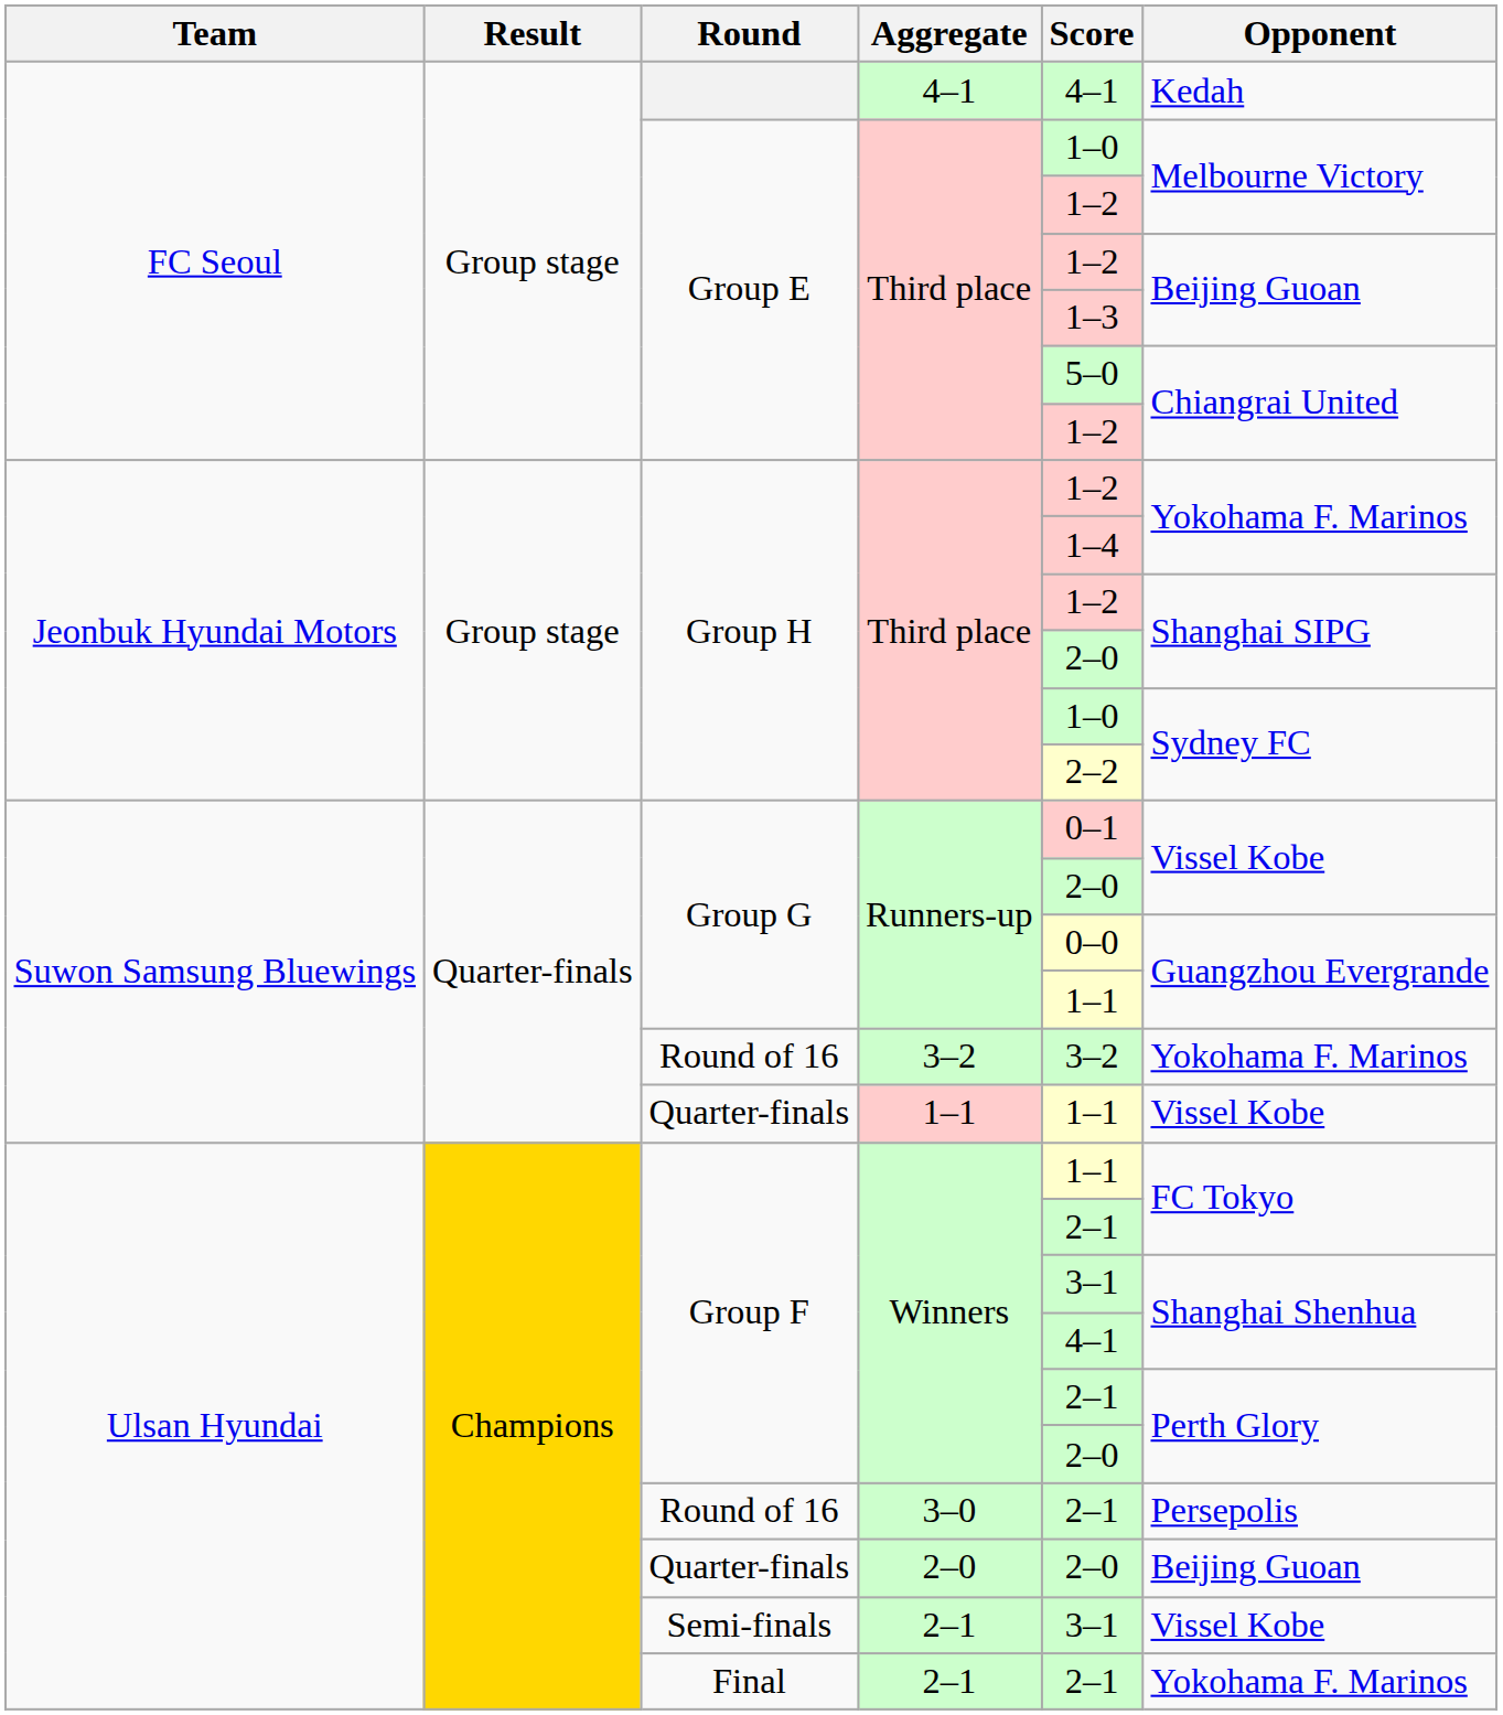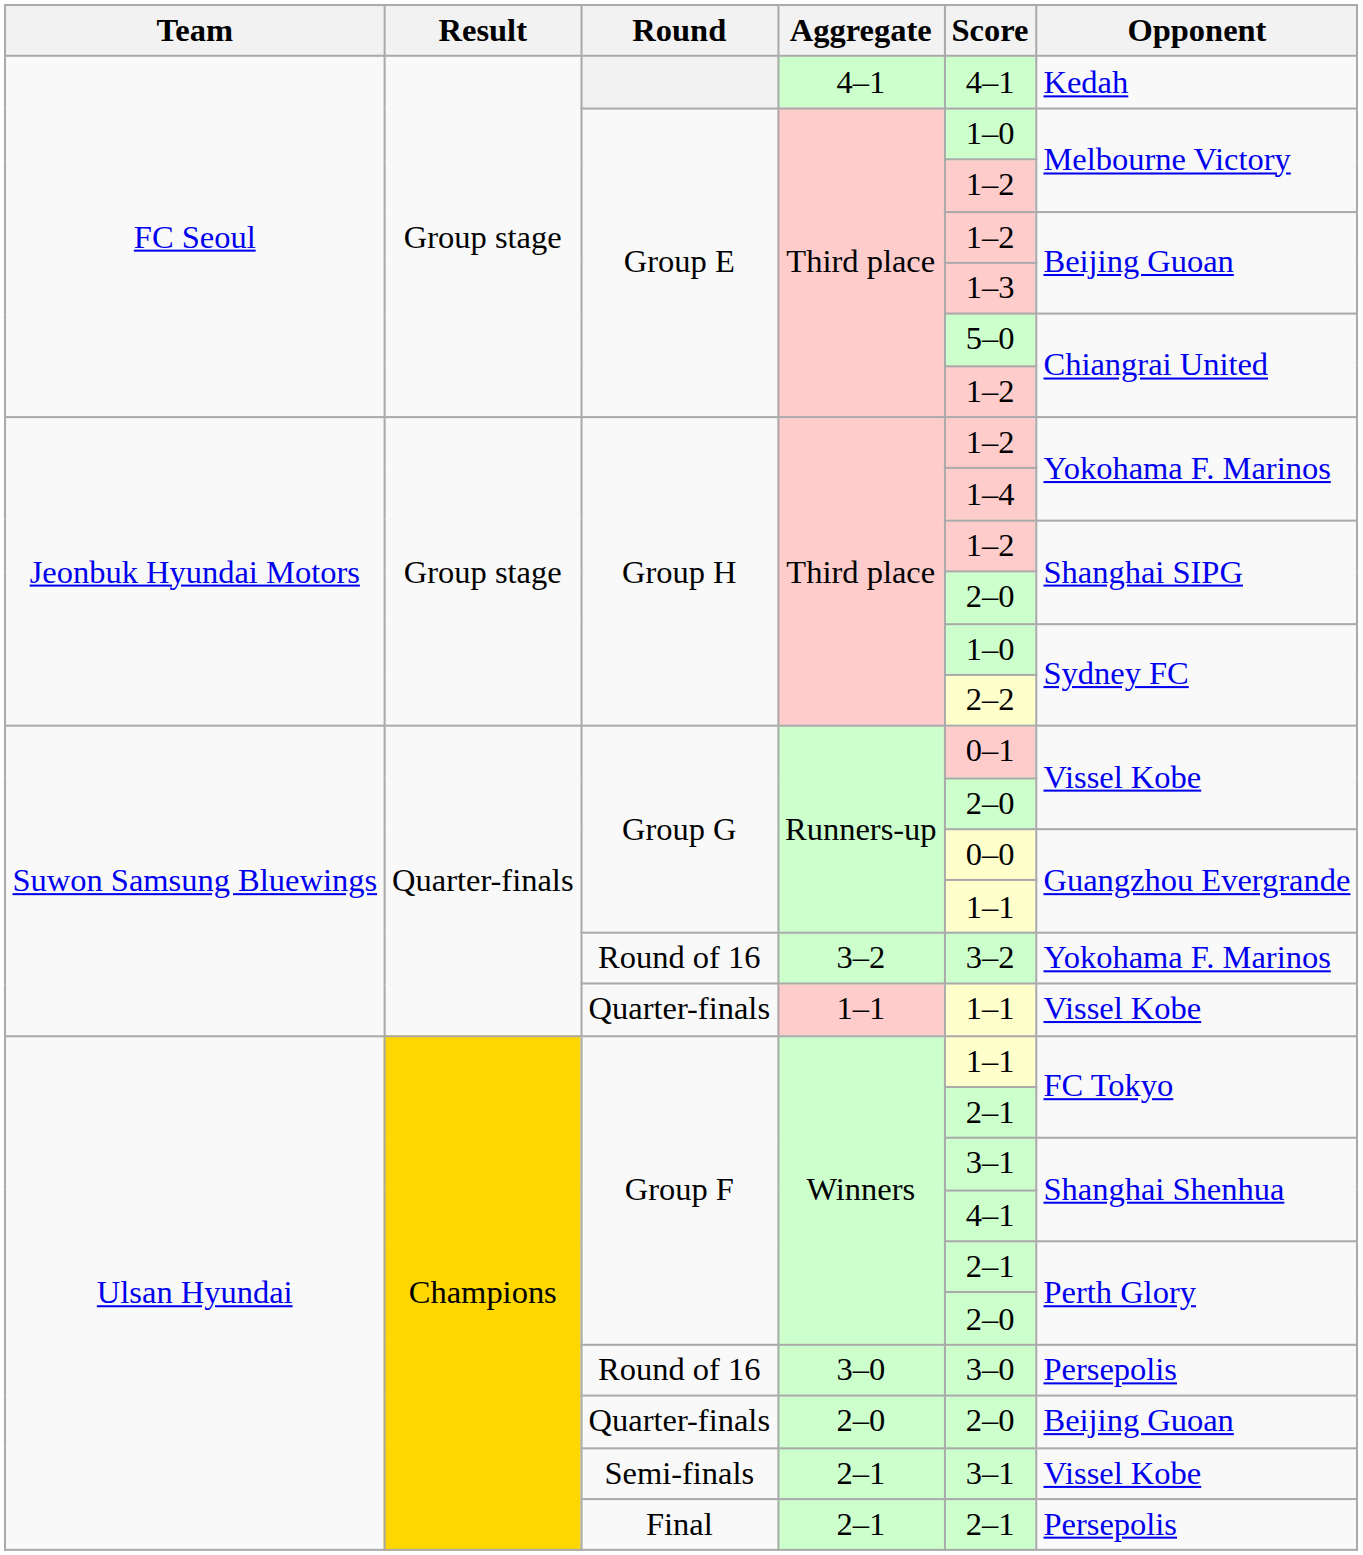Round of 16 / 3–0 | Score: 2–1 -> 3–0
Final | Opponent: Yokohama F. Marinos -> Persepolis
